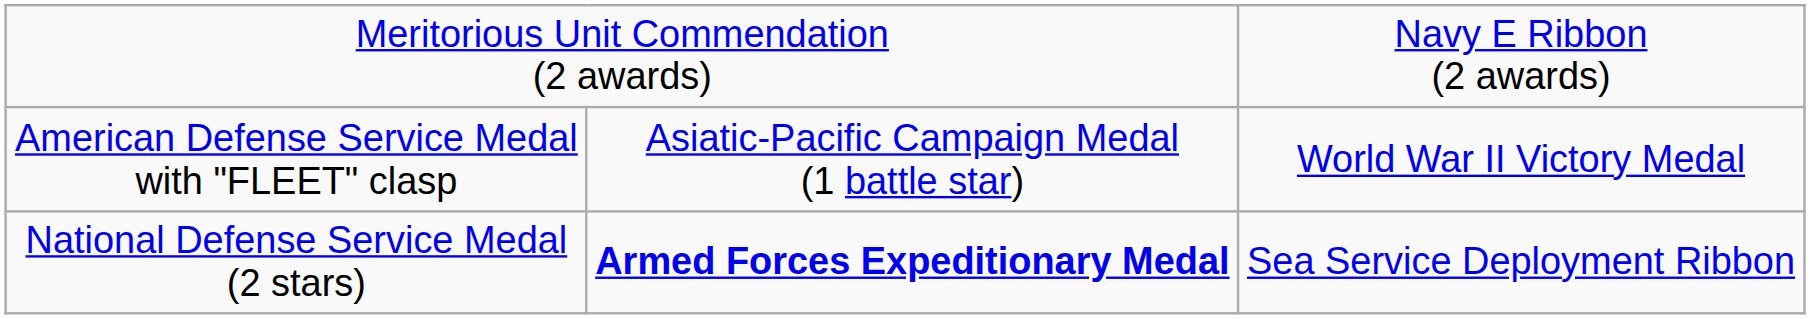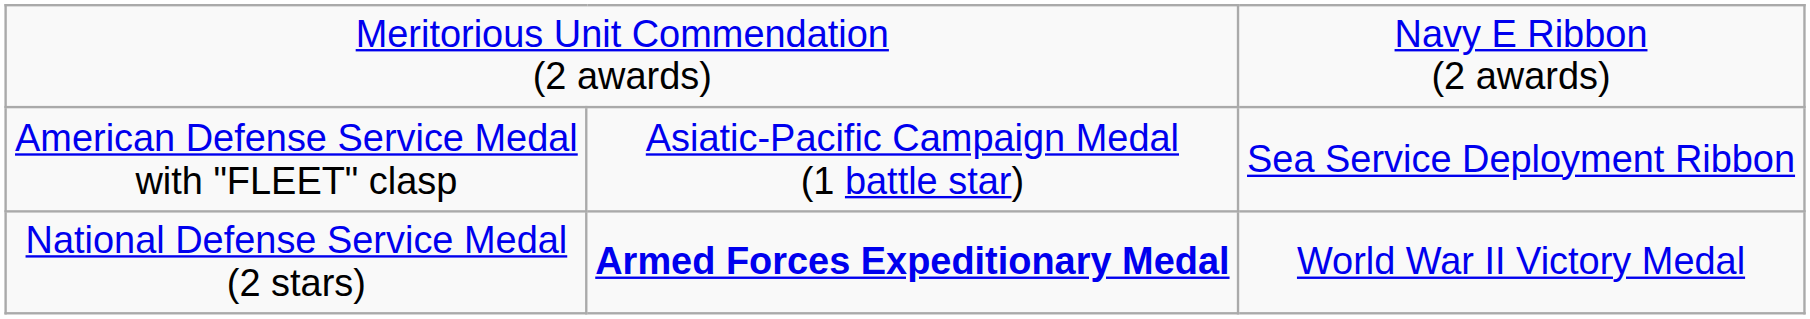American Defense Service Medal with "FLEET" clasp | column 3: World War II Victory Medal -> Sea Service Deployment Ribbon
National Defense Service Medal (2 stars) | column 3: Sea Service Deployment Ribbon -> World War II Victory Medal
